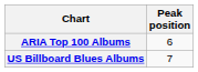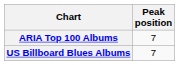ARIA Top 100 Albums | Peak position: 6 -> 7
